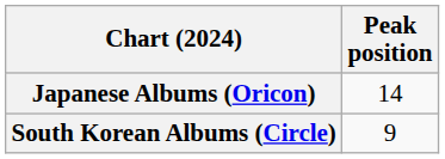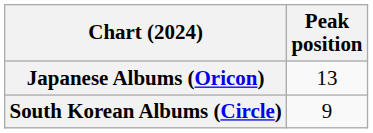Japanese Albums (Oricon) | Peak position: 14 -> 13
